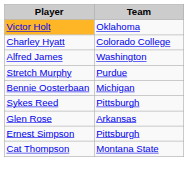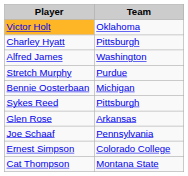Charley Hyatt | Team: Colorado College -> Pittsburgh
+ row: Joe Schaaf | Pennsylvania
Ernest Simpson | Team: Pittsburgh -> Colorado College
